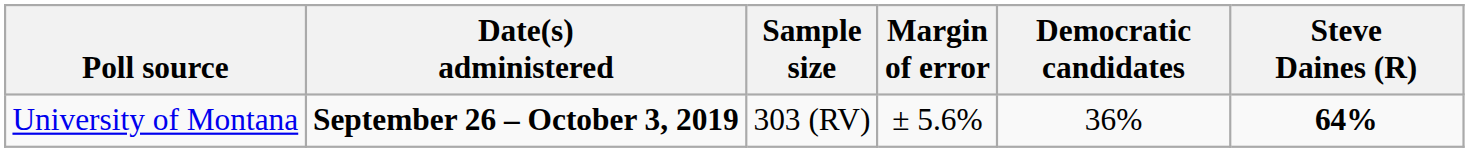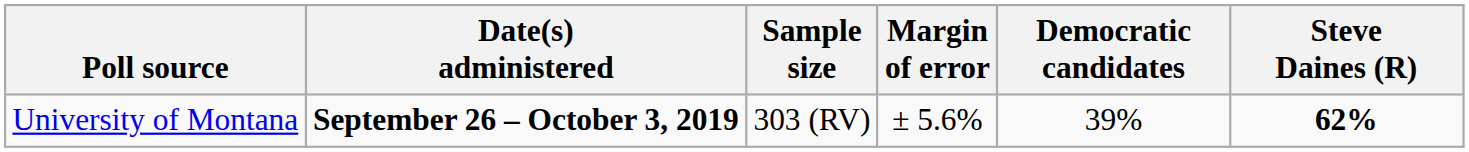University of Montana | Democratic candidates: 36% -> 39%
University of Montana | Steve Daines (R): 64% -> 62%
